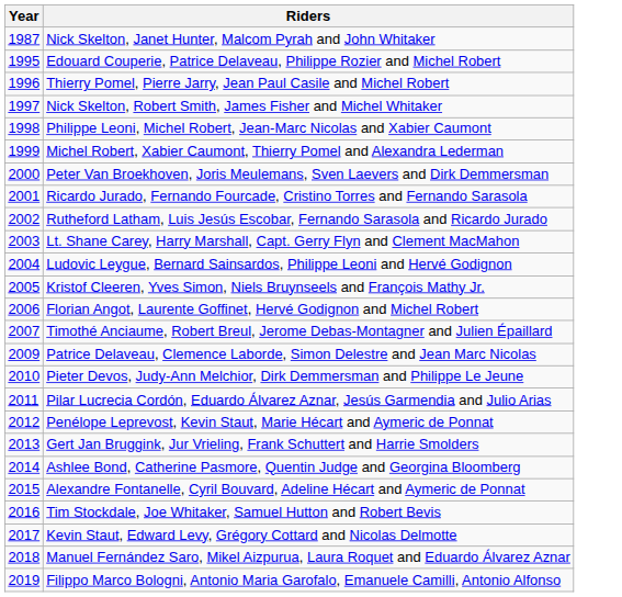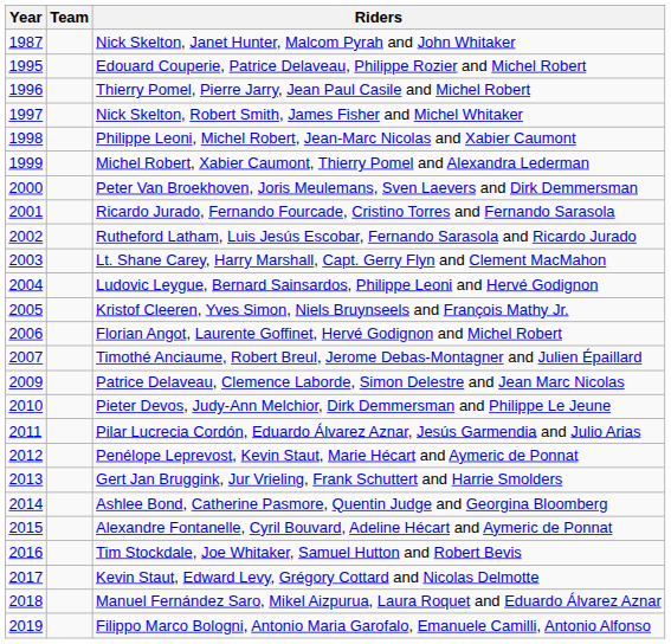+ column: Team
